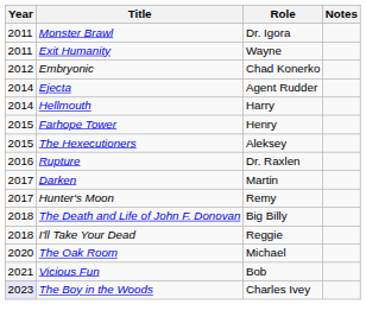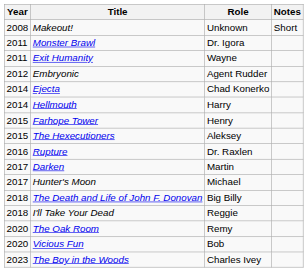+ row: 2008 | Makeout! | Unknown | Short
Embryonic | Role: Chad Konerko -> Agent Rudder
Ejecta | Role: Agent Rudder -> Chad Konerko
Hunter's Moon | Role: Remy -> Michael
The Oak Room | Role: Michael -> Remy
Vicious Fun | Year: 2021 -> 2020
The Boy in the Woods | Year: lavender background -> no background
